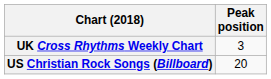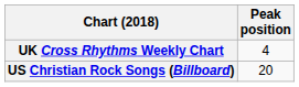UK Cross Rhythms Weekly Chart | Peak position: 3 -> 4
